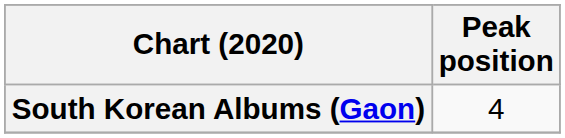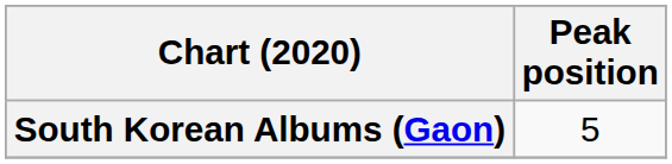South Korean Albums (Gaon) | Peak position: 4 -> 5
